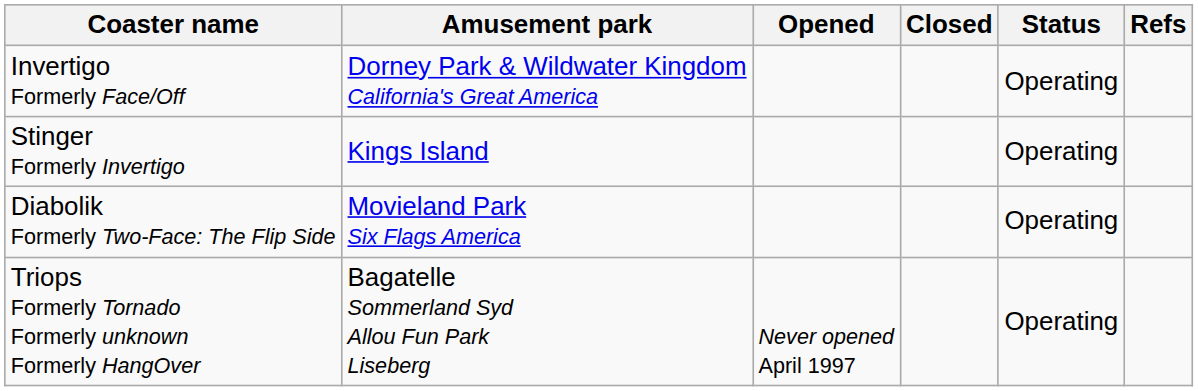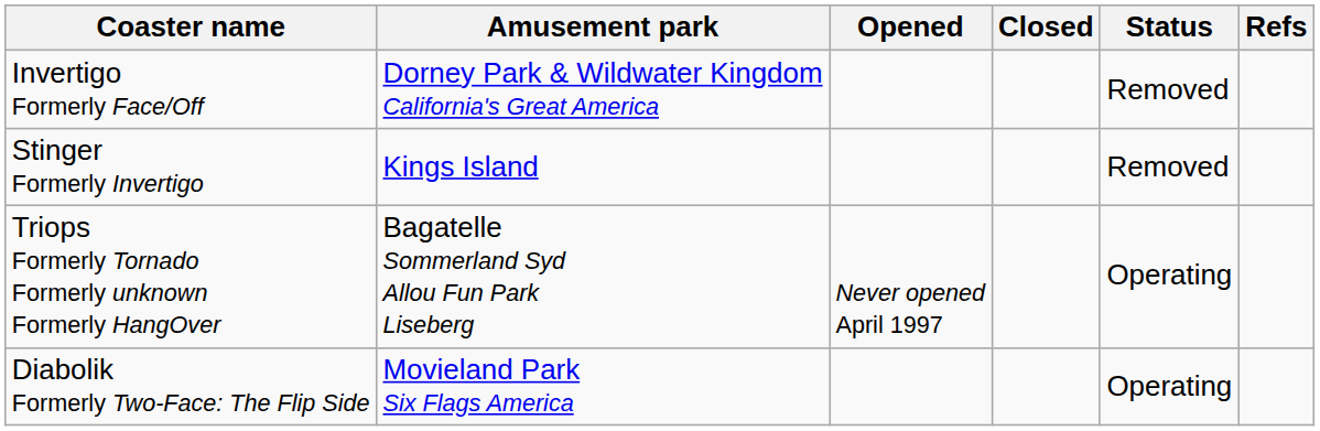Invertigo Formerly Face/Off | Status: Operating -> Removed
Stinger Formerly Invertigo | Status: Operating -> Removed
rows swapped: Triops Formerly Tornado Formerly unknown Formerly HangOver <-> Diabolik Formerly Two-Face: The Flip Side
